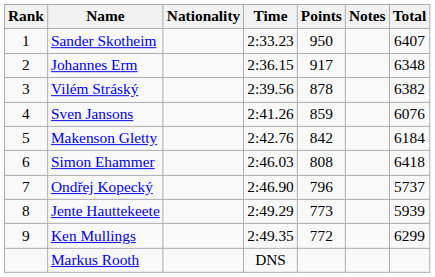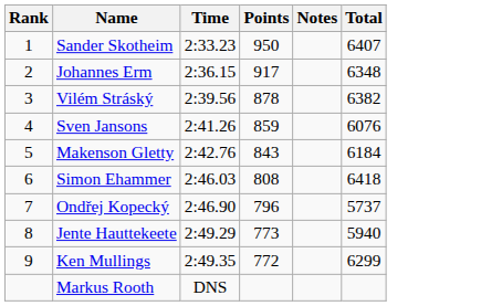- column: Nationality
Makenson Gletty | Points: 842 -> 843
Jente Hauttekeete | Total: 5939 -> 5940
